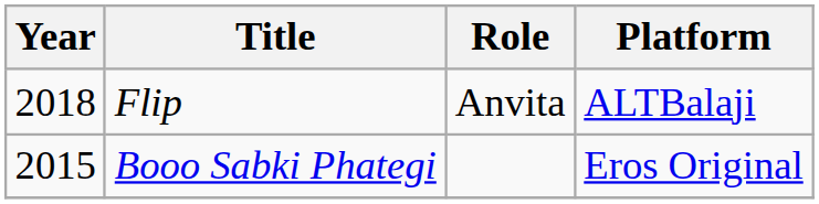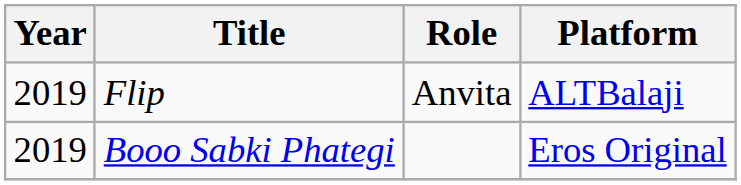Flip | Year: 2018 -> 2019
Booo Sabki Phategi | Year: 2015 -> 2019
